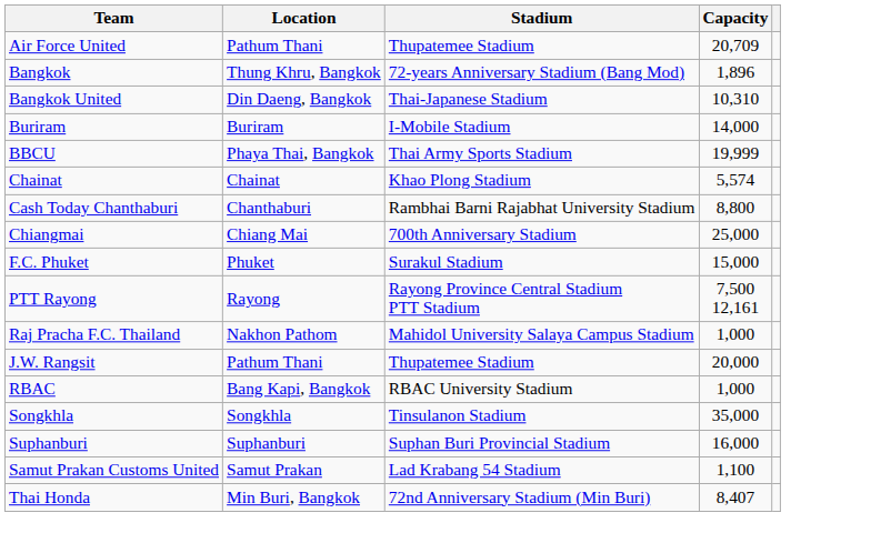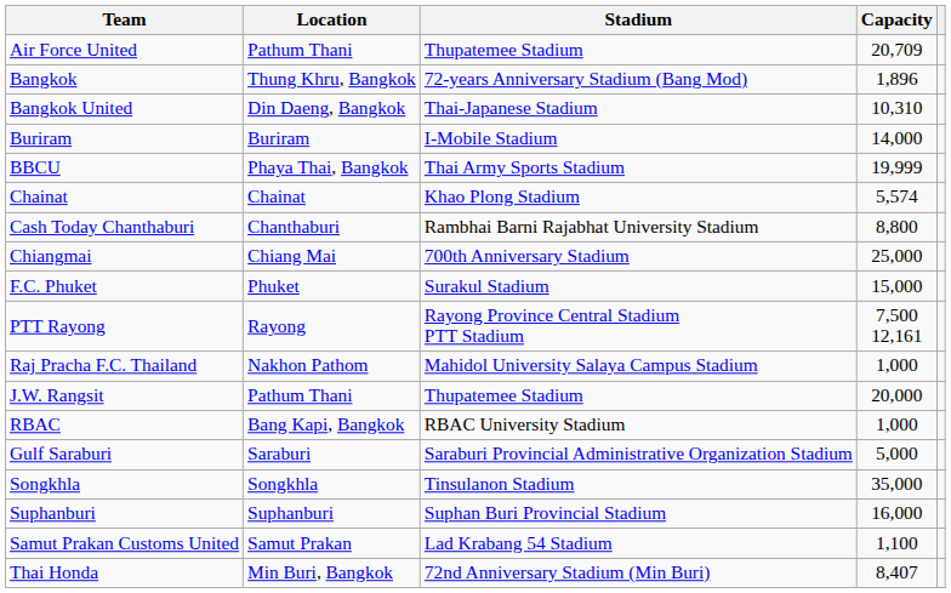+ row: Gulf Saraburi | Saraburi | Saraburi Provincial Administrative Organization Stadium | 5,000
